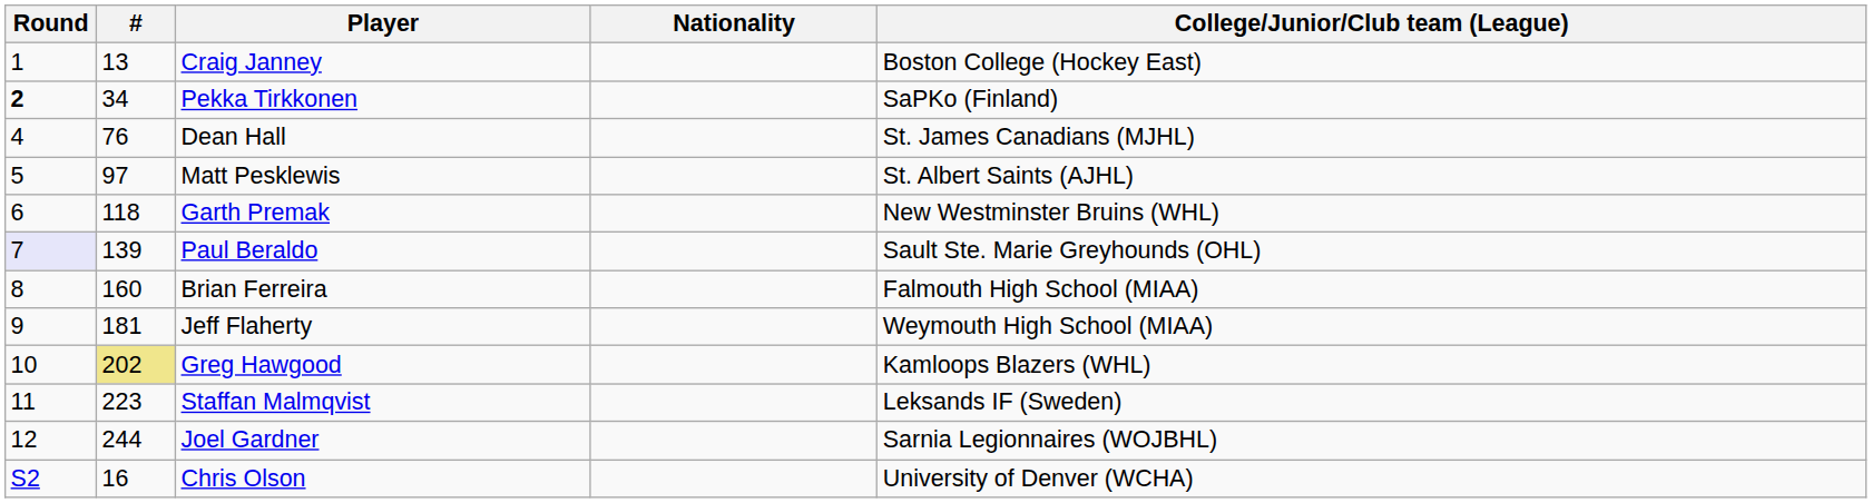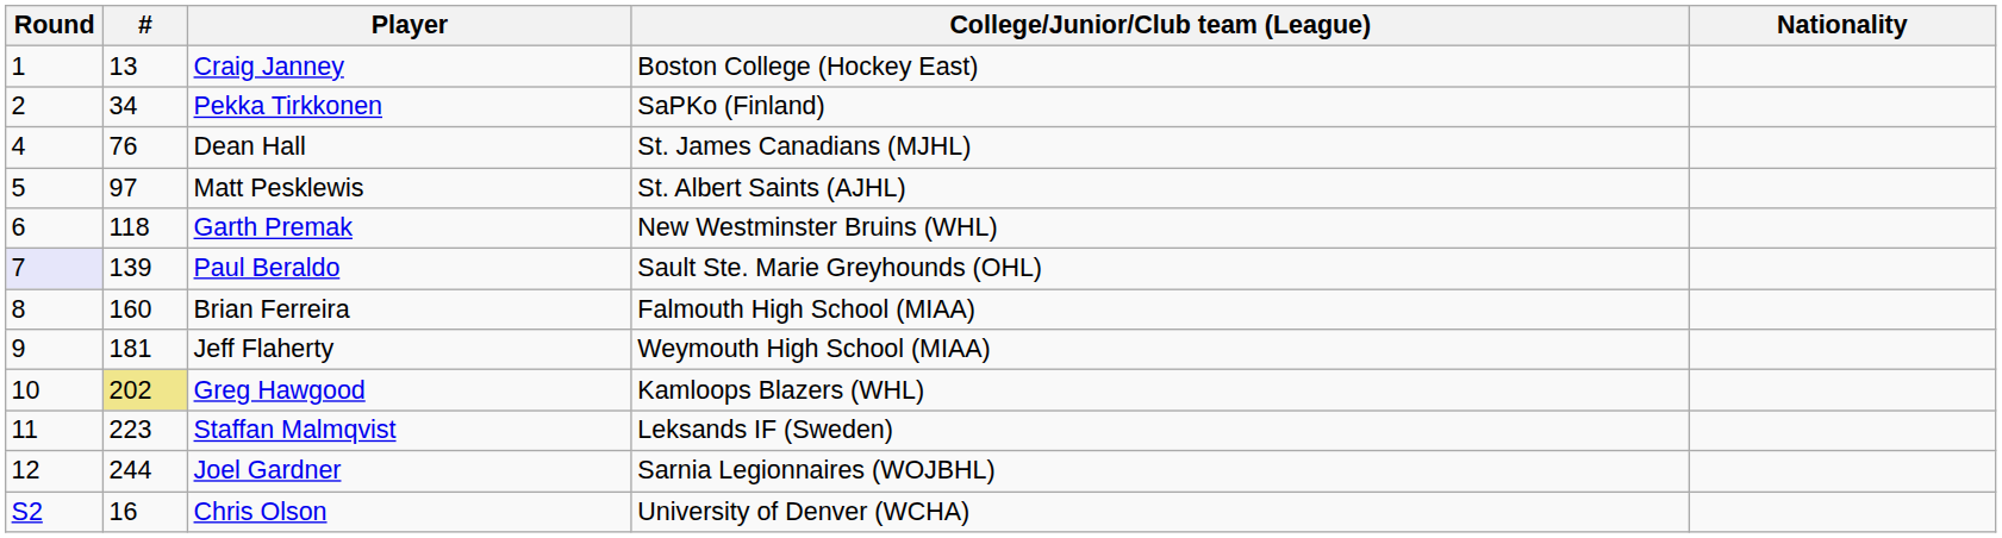columns swapped: Nationality <-> College/Junior/Club team (League)
Pekka Tirkkonen | Round: bold -> normal
